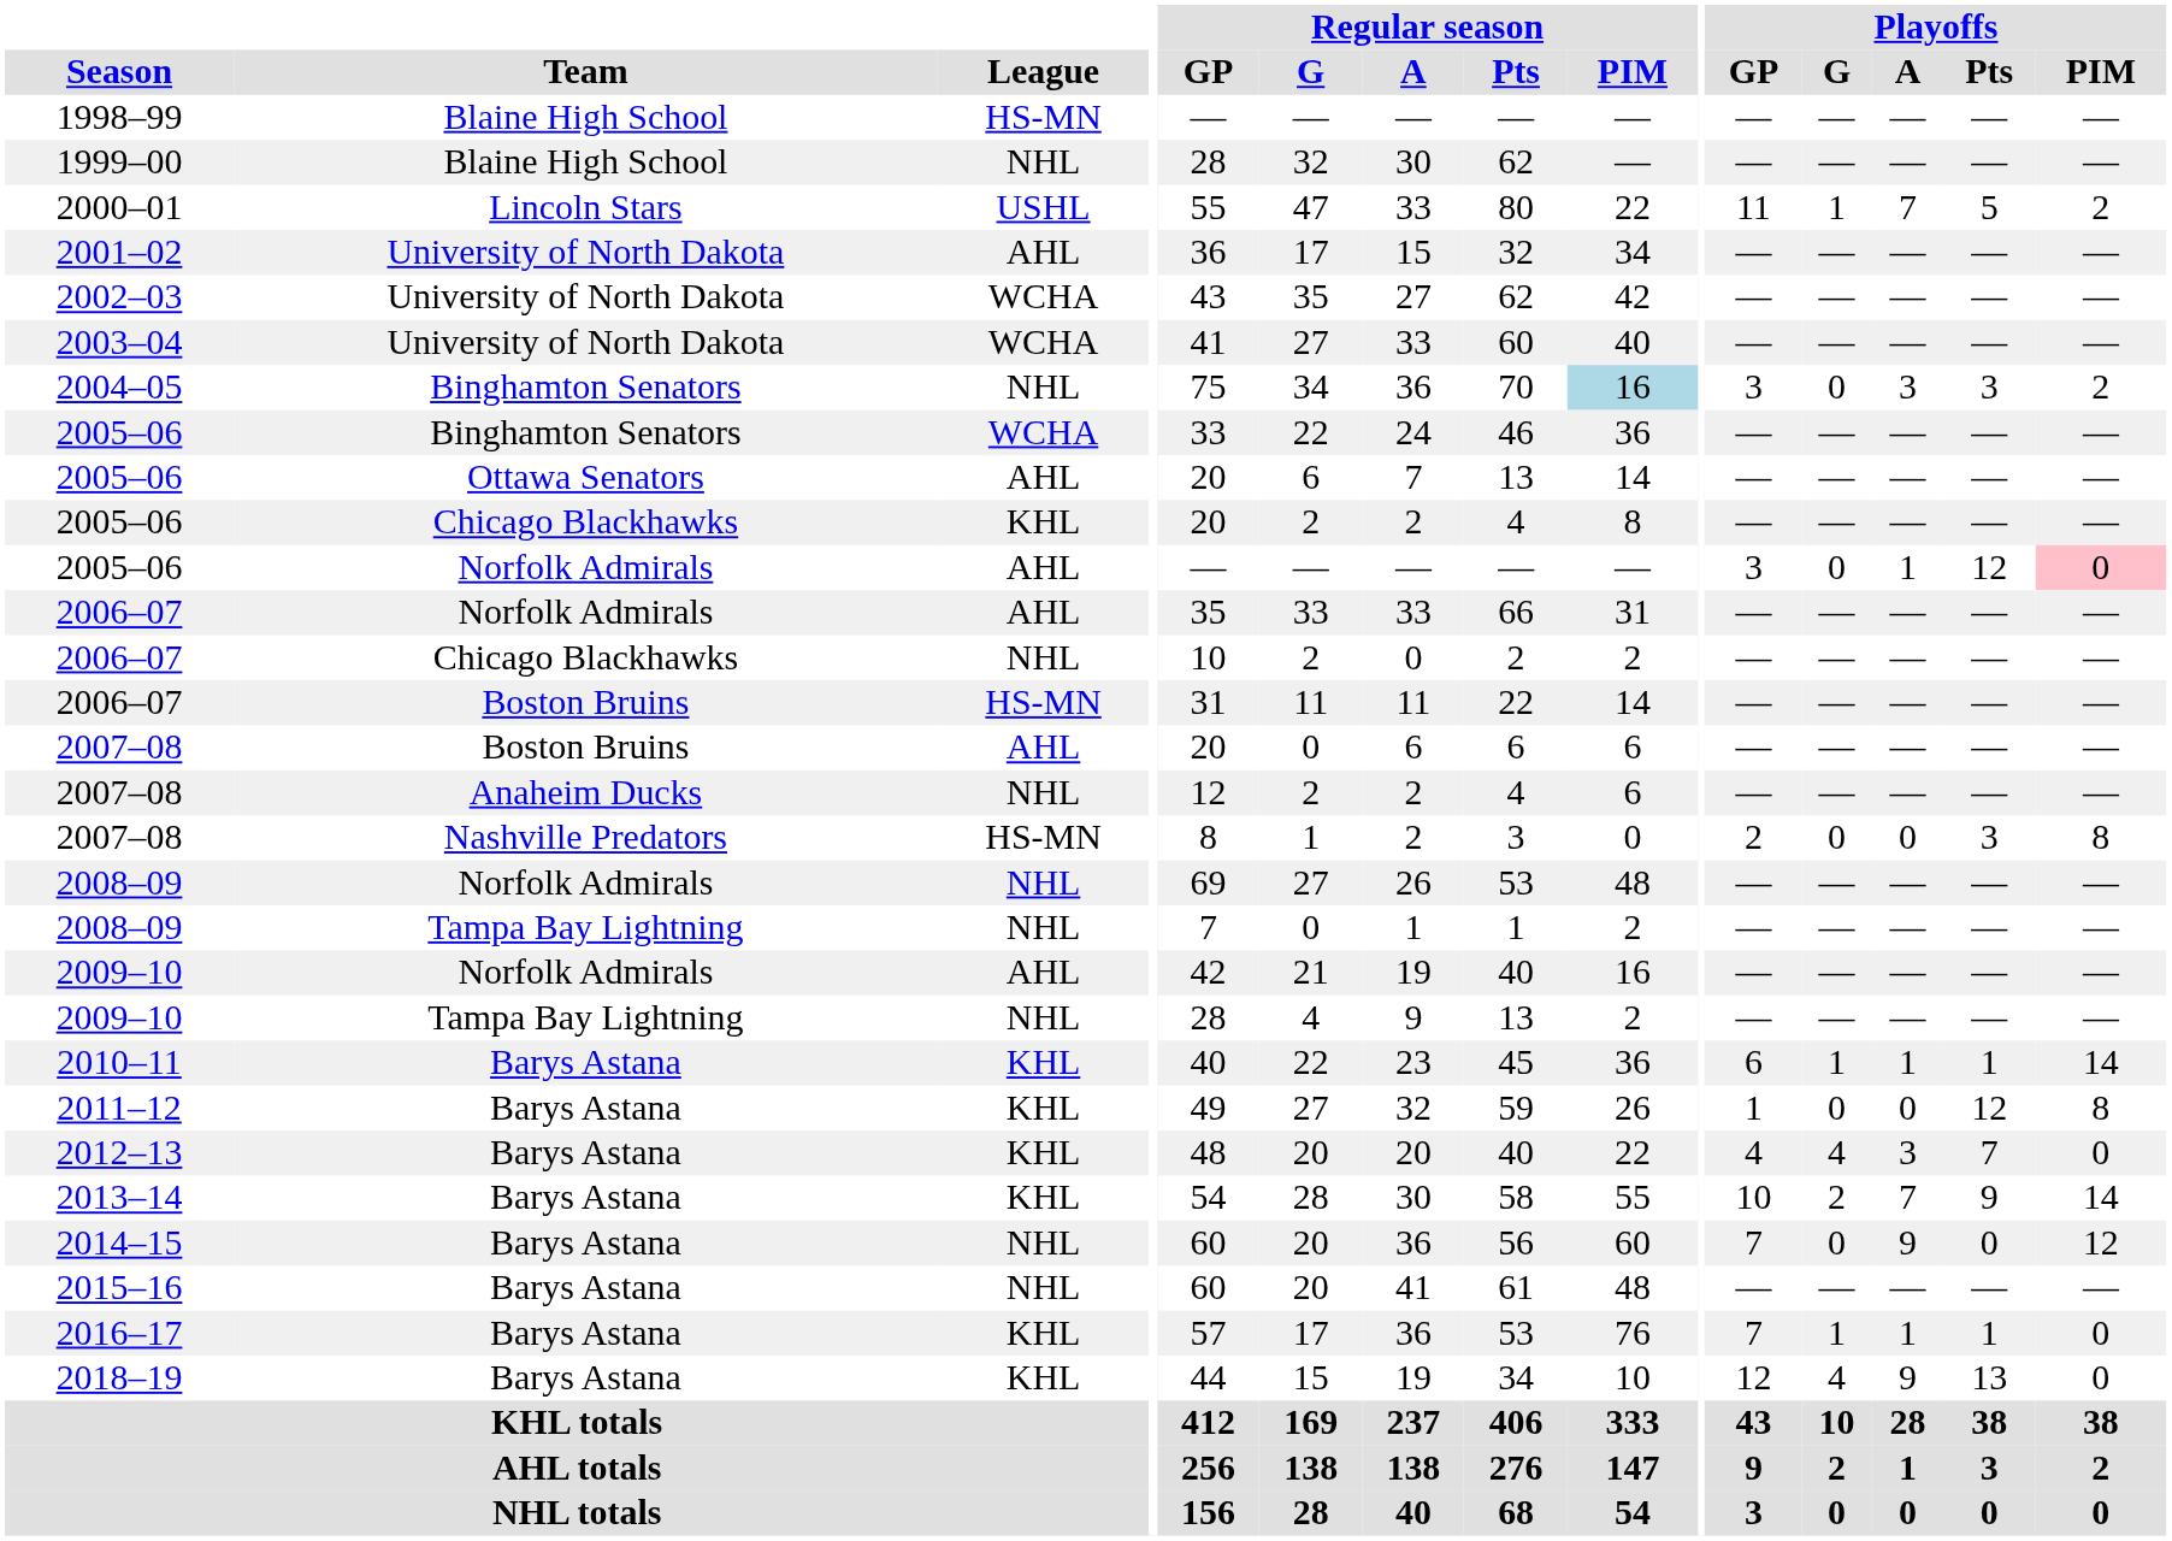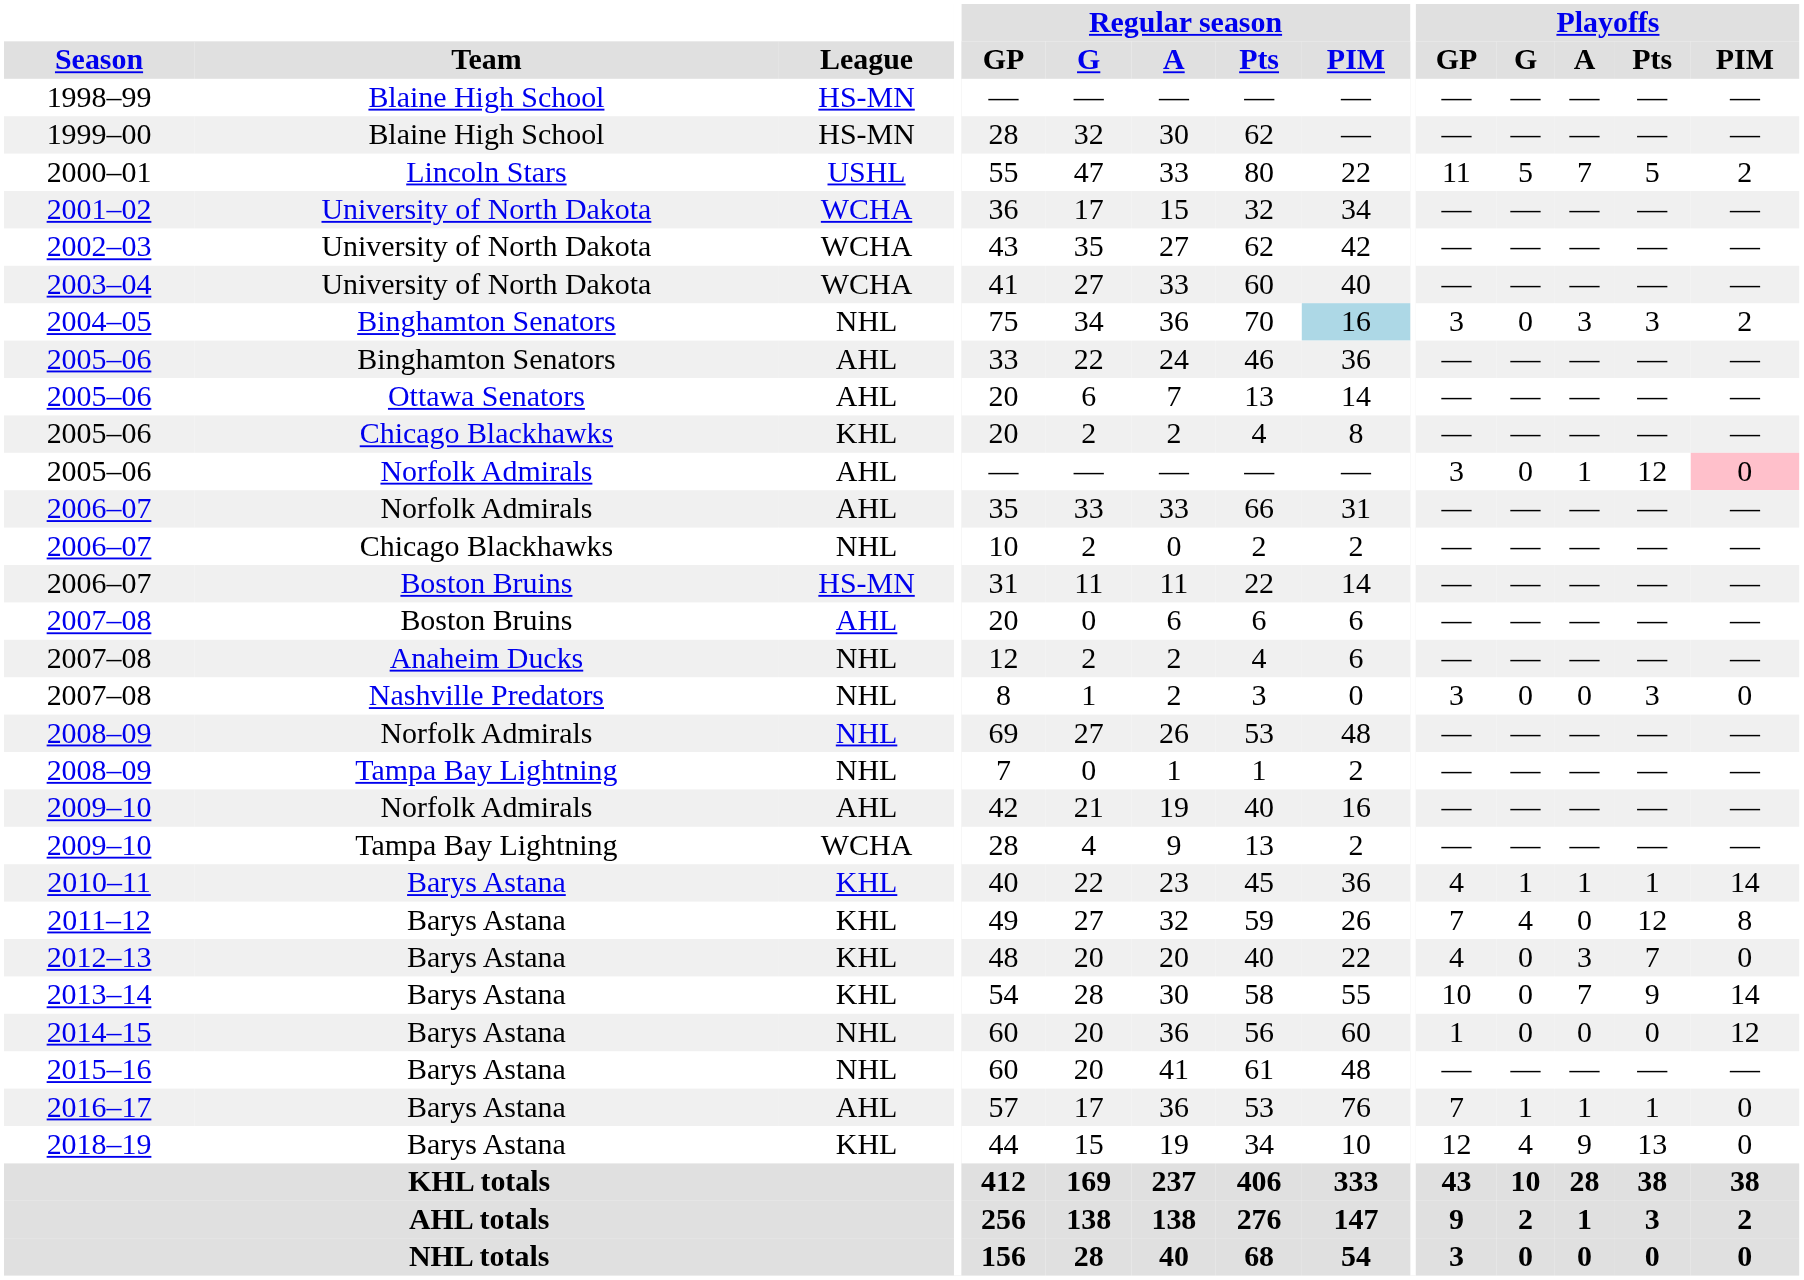1999–00 | League: NHL -> HS-MN
2000–01 | Playoffs / G: 1 -> 5
2001–02 | League: AHL -> WCHA
2005–06 / Binghamton Senators | League: WCHA -> AHL
2007–08 / Nashville Predators | League: HS-MN -> NHL
2007–08 / Nashville Predators | Playoffs / GP: 2 -> 3
2007–08 / Nashville Predators | Playoffs / PIM: 8 -> 0
2009–10 / Tampa Bay Lightning | League: NHL -> WCHA
2010–11 | Playoffs / GP: 6 -> 4
2011–12 | Playoffs / GP: 1 -> 7
2011–12 | Playoffs / G: 0 -> 4
2012–13 | Playoffs / G: 4 -> 0
2013–14 | Playoffs / G: 2 -> 0
2014–15 | Playoffs / GP: 7 -> 1
2014–15 | Playoffs / A: 9 -> 0
2016–17 | League: KHL -> AHL
